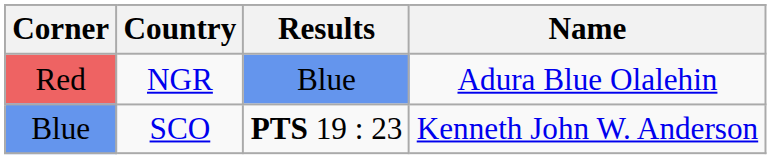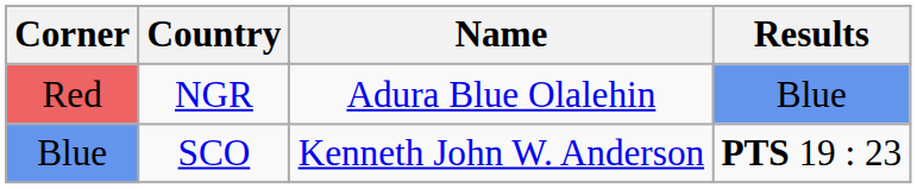columns swapped: Name <-> Results
